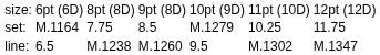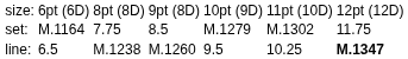set: | column 6: 10.25 -> M.1302
line: | column 6: M.1302 -> 10.25
line: | column 7: normal -> bold
